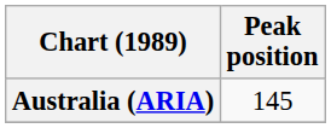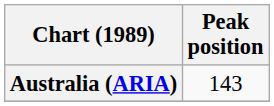Australia (ARIA) | Peak position: 145 -> 143
